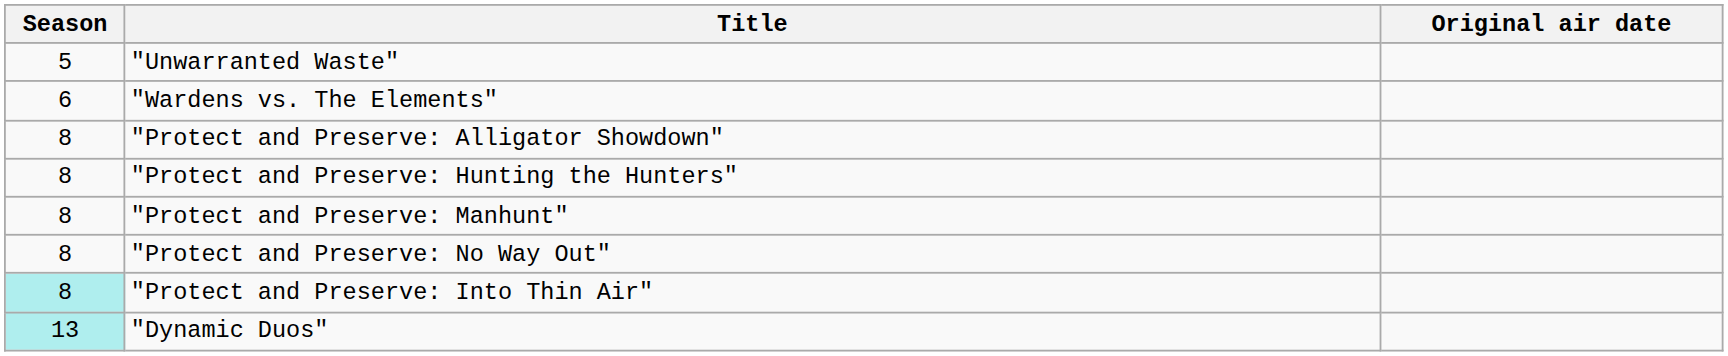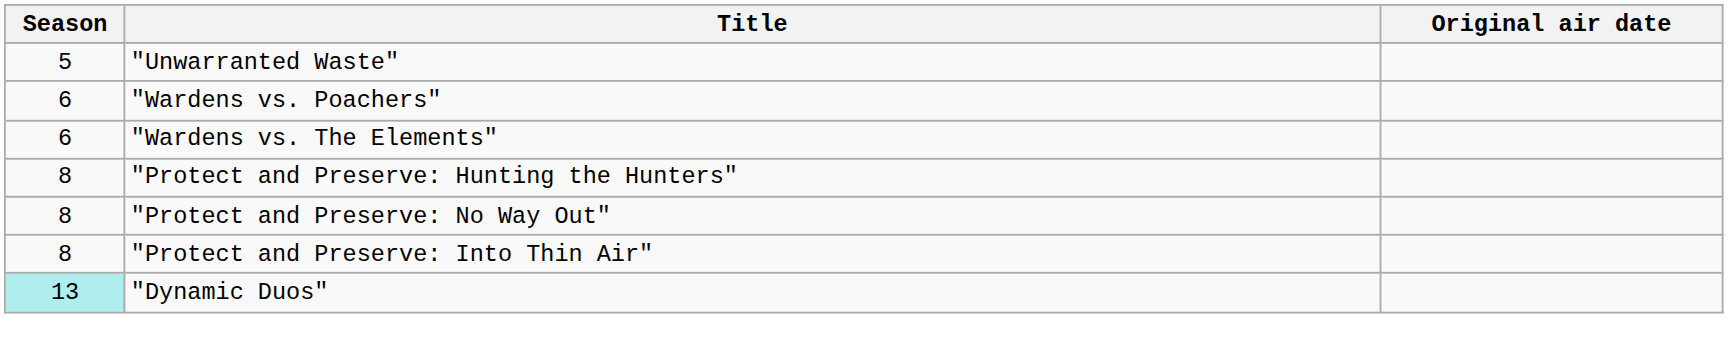+ row: 6 | "Wardens vs. Poachers"
- row: 8 | "Protect and Preserve: Alligator Showdown"
- row: 8 | "Protect and Preserve: Manhunt"
"Protect and Preserve: Into Thin Air" | Season: paleturquoise background -> no background
